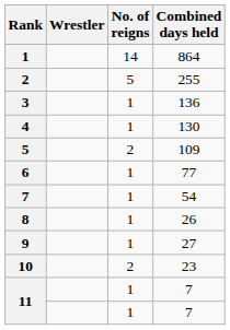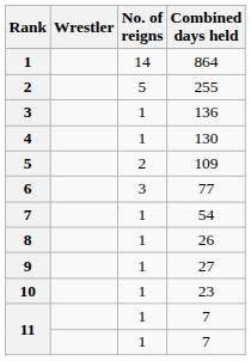6 | No. of reigns: 1 -> 3
10 | No. of reigns: 2 -> 1
